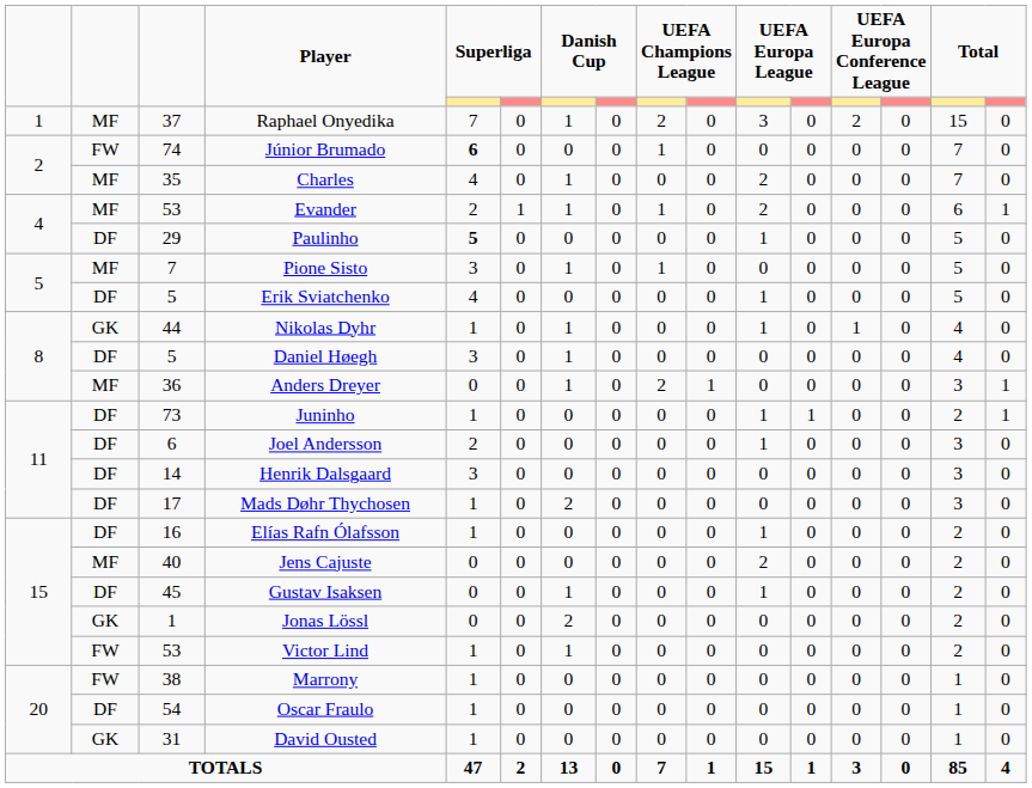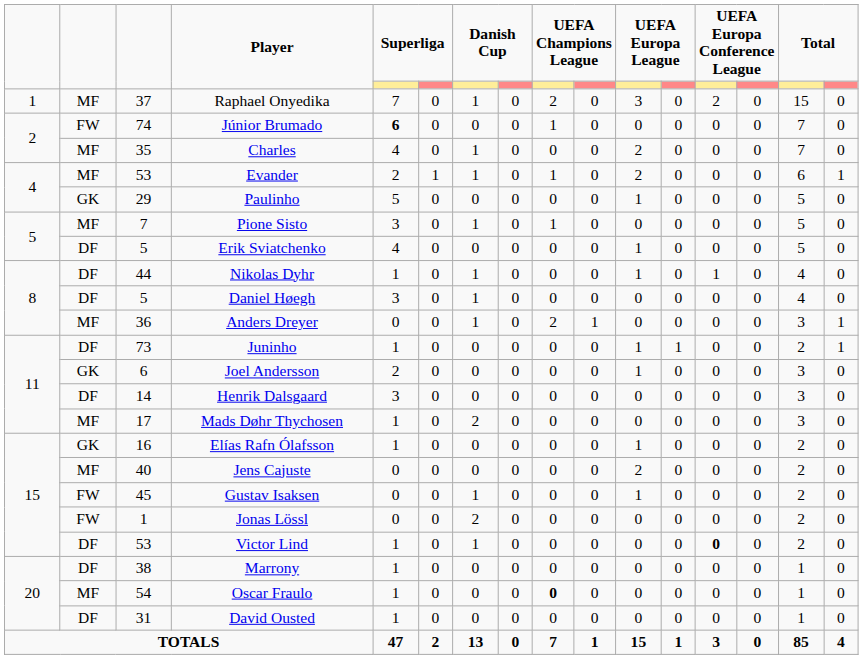Paulinho | column 2: DF -> GK
Paulinho | column 5: bold -> normal
Nikolas Dyhr | column 2: GK -> DF
Joel Andersson | column 2: DF -> GK
Mads Døhr Thychosen | column 2: DF -> MF
Elías Rafn Ólafsson | column 2: DF -> GK
Gustav Isaksen | column 2: DF -> FW
Jonas Lössl | column 2: GK -> FW
Victor Lind | column 2: FW -> DF
Victor Lind | column 13: normal -> bold
Marrony | column 2: FW -> DF
Oscar Fraulo | column 2: DF -> MF
Oscar Fraulo | column 9: normal -> bold
David Ousted | column 2: GK -> DF
